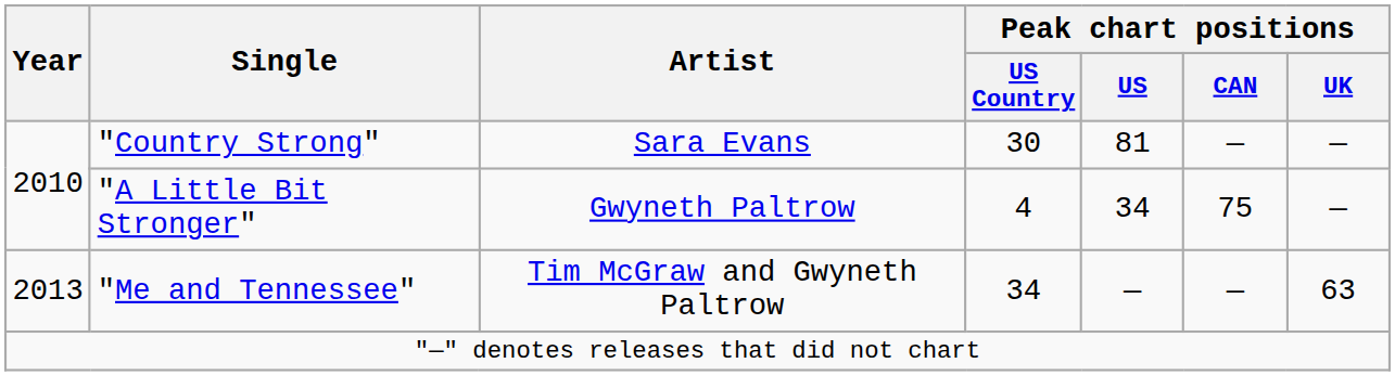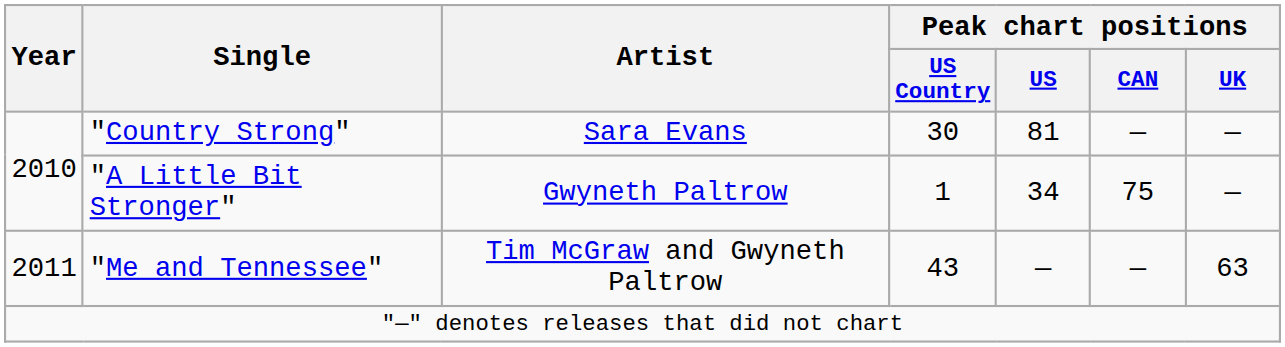"A Little Bit Stronger" | Peak chart positions / US Country: 4 -> 1
"Me and Tennessee" | Year: 2013 -> 2011
"Me and Tennessee" | Peak chart positions / US Country: 34 -> 43
